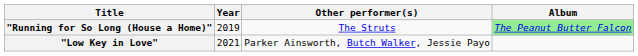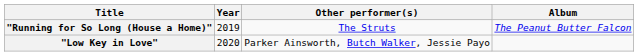"Running for So Long (House a Home)" | Album: lightgreen background -> no background
"Low Key in Love" | Year: 2021 -> 2020
